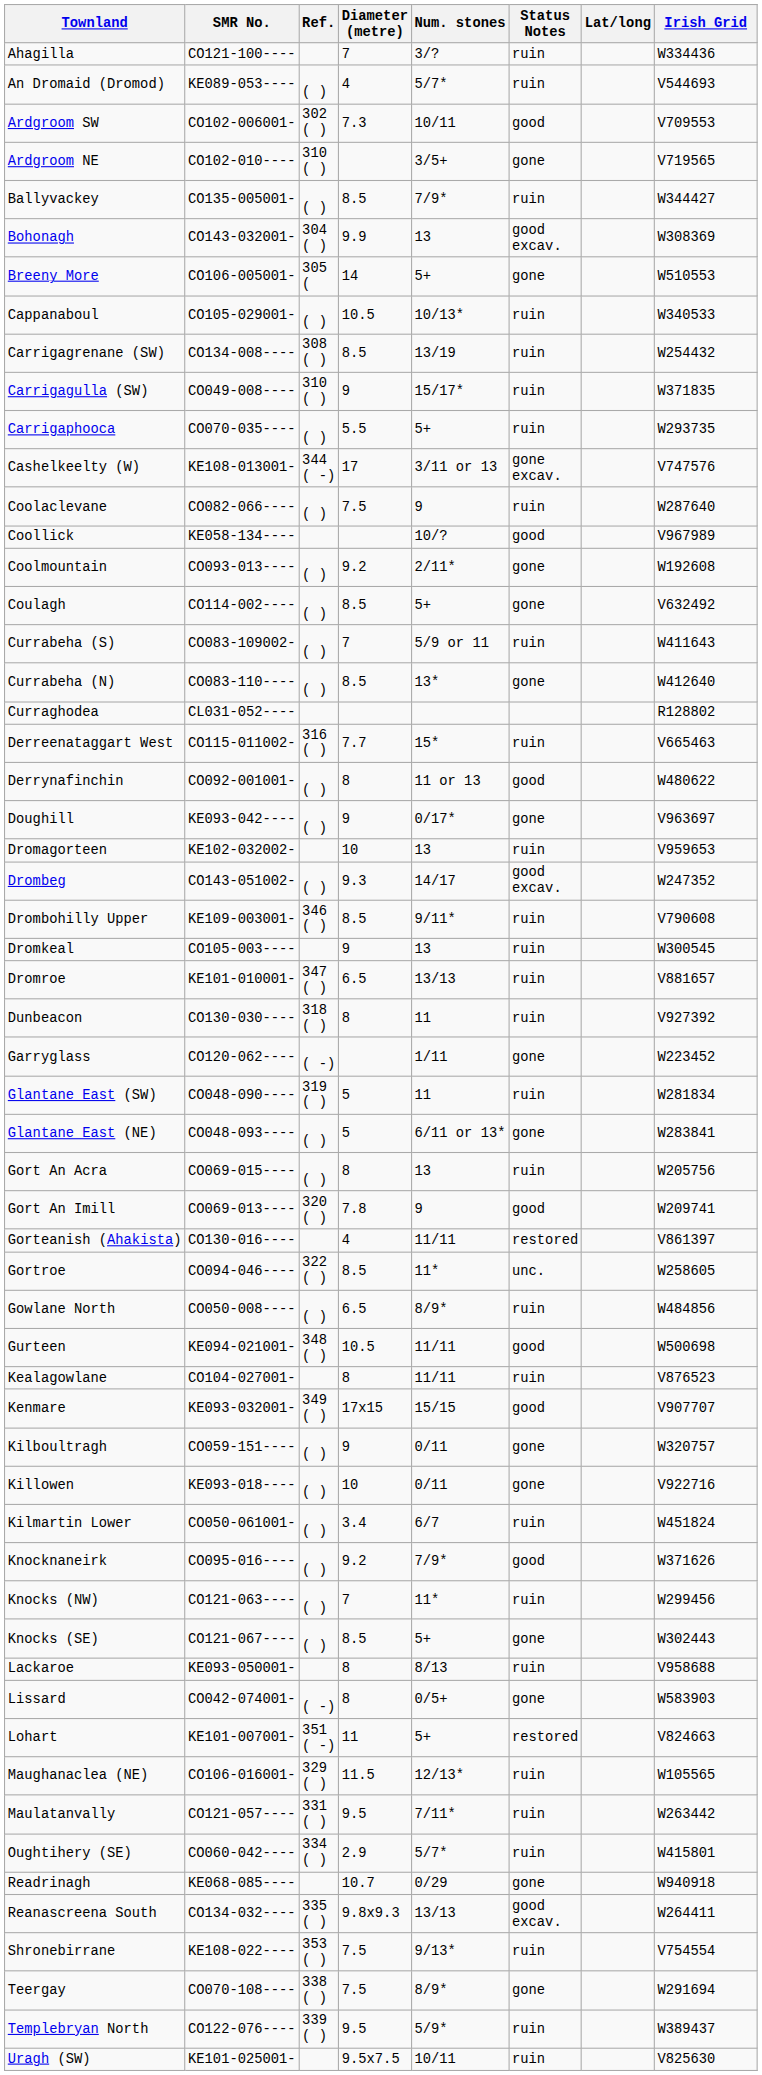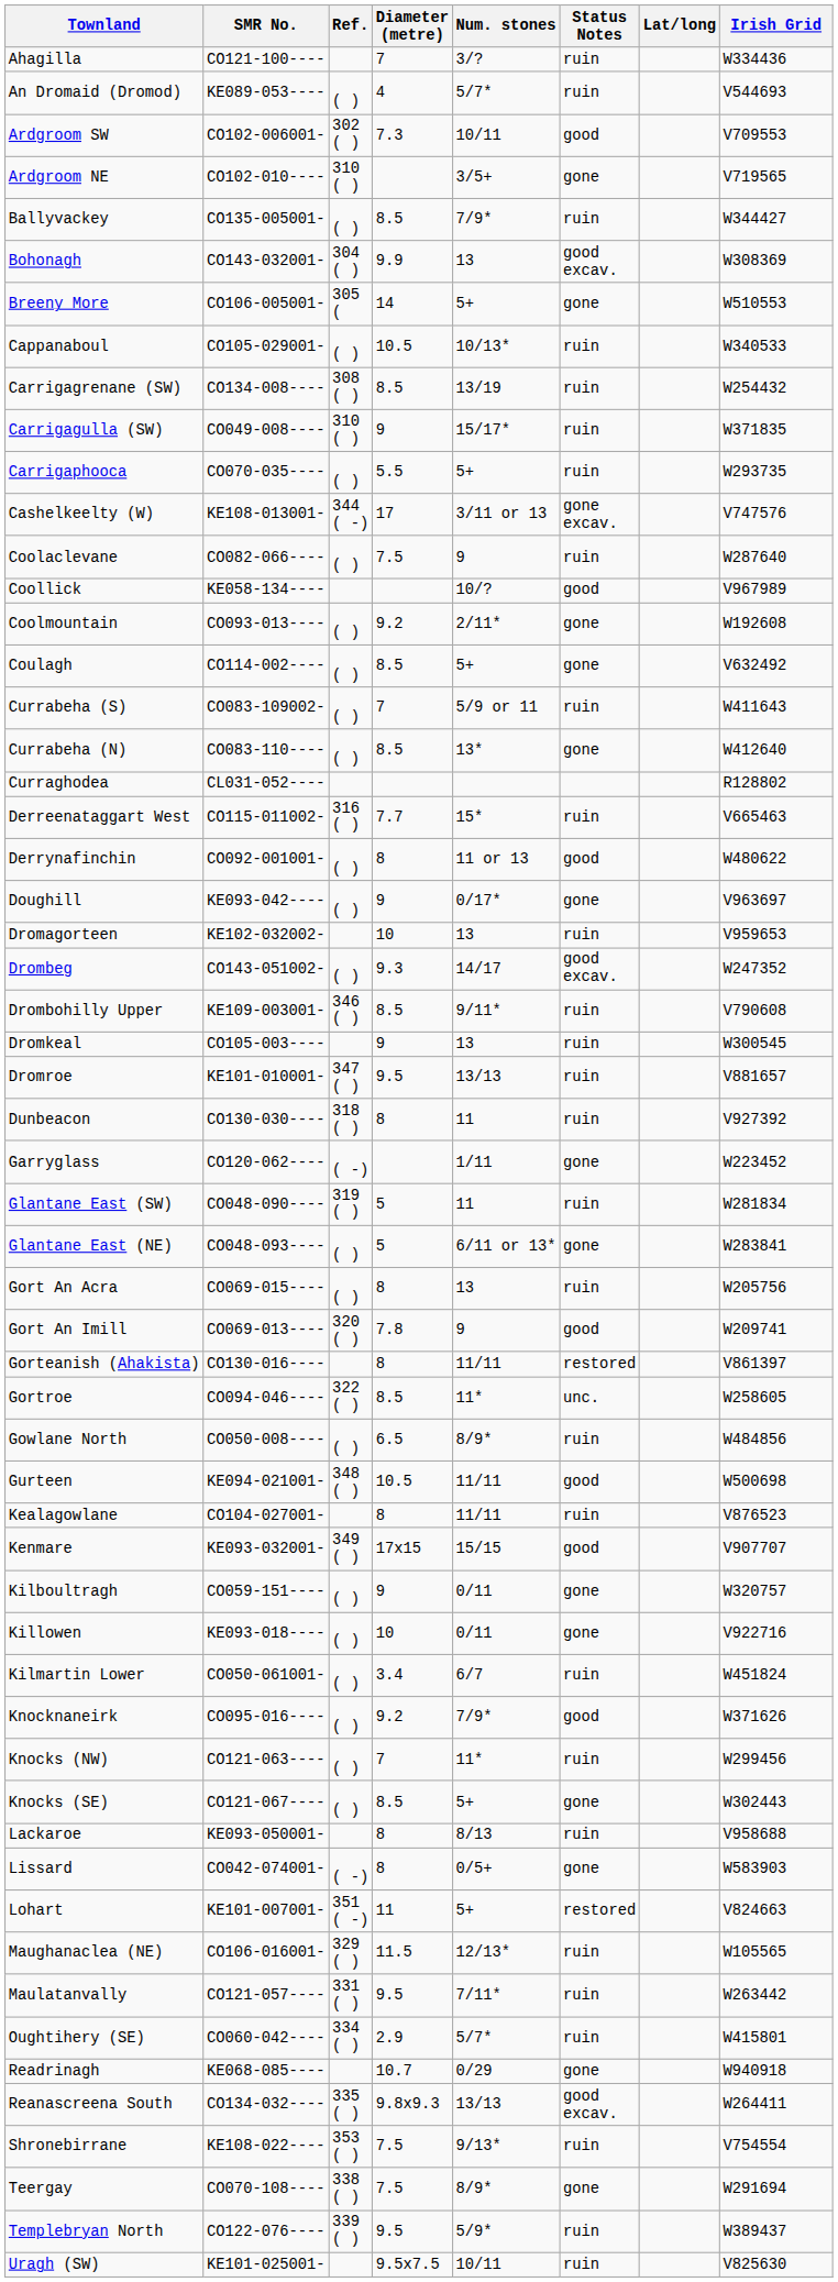Dromroe | Diameter (metre): 6.5 -> 9.5
Gorteanish (Ahakista) | Diameter (metre): 4 -> 8
